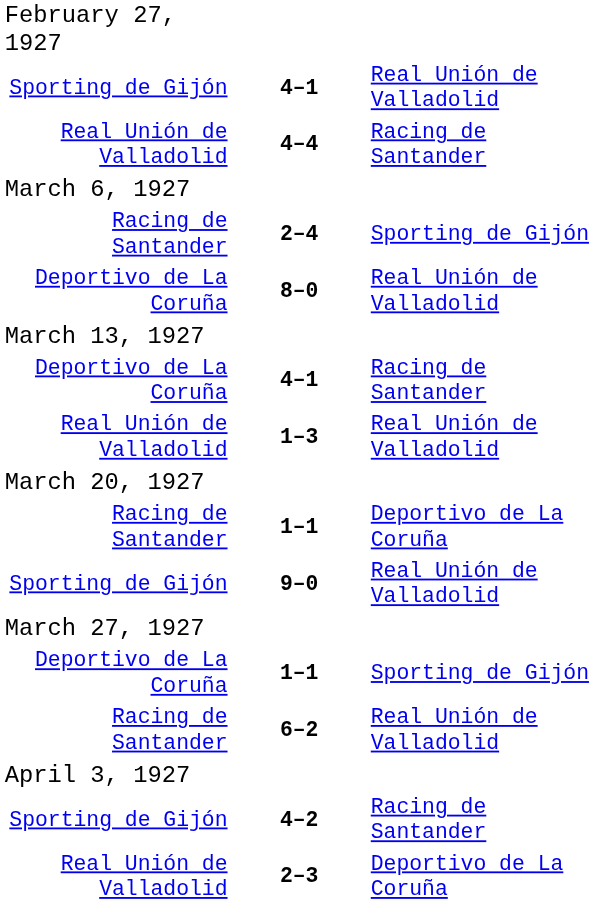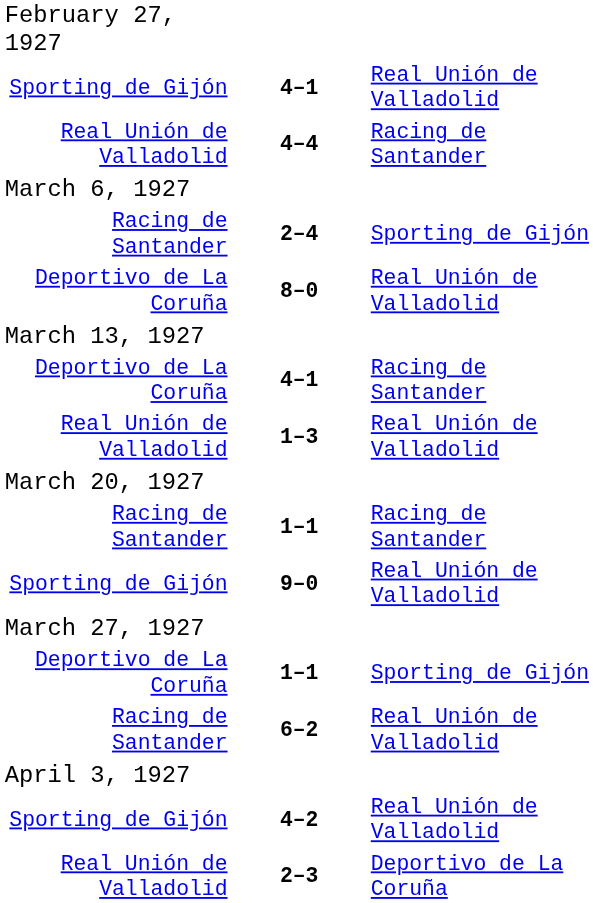Racing de Santander / 1–1 | column 3: Deportivo de La Coruña -> Racing de Santander
4–2 | column 3: Racing de Santander -> Real Unión de Valladolid
